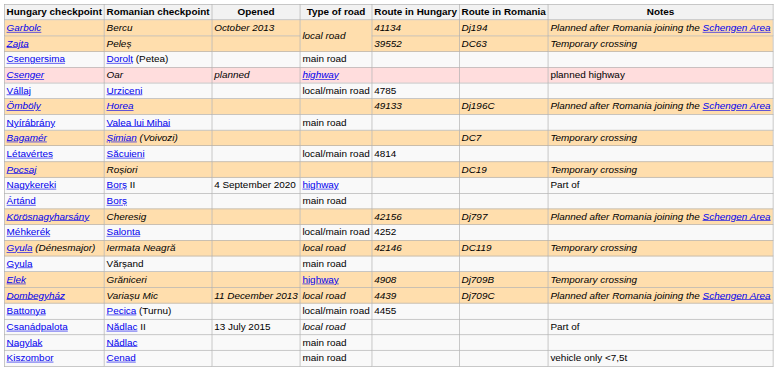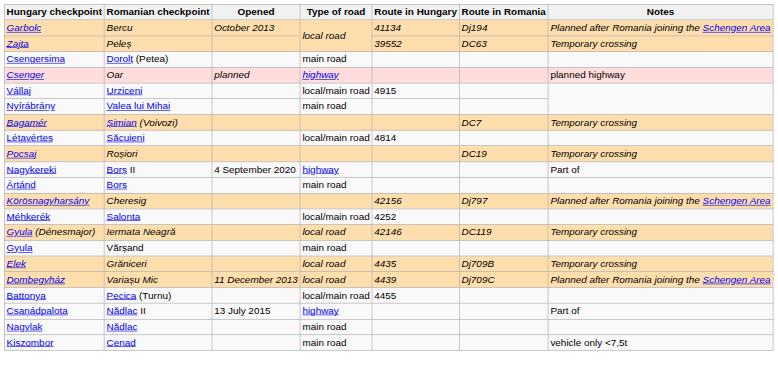Vállaj | Route in Hungary: 4785 -> 4915
- row: Ömböly | Horea | 49133 | Dj196C | Planned after Romania joining the Schengen Area
Elek | Type of road: highway -> local road
Elek | Route in Hungary: 4908 -> 4435
Csanádpalota | Type of road: local road -> highway
